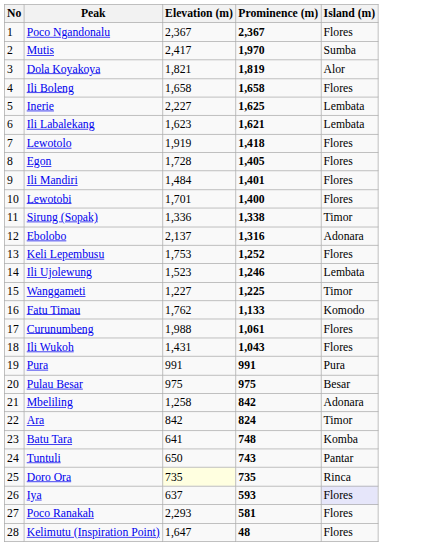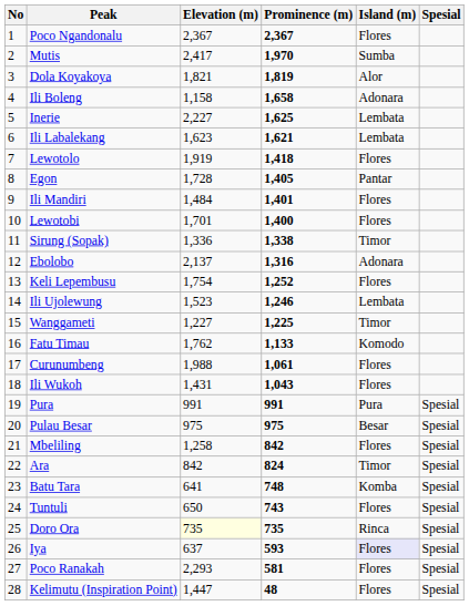+ column: Spesial | Spesial | Spesial | Spesial | Spesial | Spesial | Spesial | Spesial | Spesial | Spesial | Spesial
Ili Boleng | Elevation (m): 1,658 -> 1,158
Ili Boleng | Island (m): Flores -> Adonara
Egon | Island (m): Flores -> Pantar
Keli Lepembusu | Elevation (m): 1,753 -> 1,754
Mbeliling | Island (m): Adonara -> Flores
Tuntuli | Island (m): Pantar -> Flores
Kelimutu (Inspiration Point) | Elevation (m): 1,647 -> 1,447
